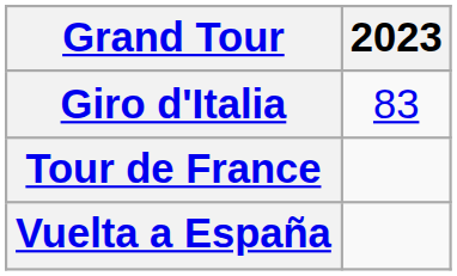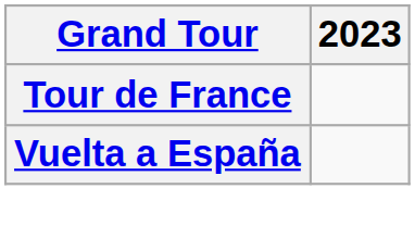- row: Giro d'Italia | 83
